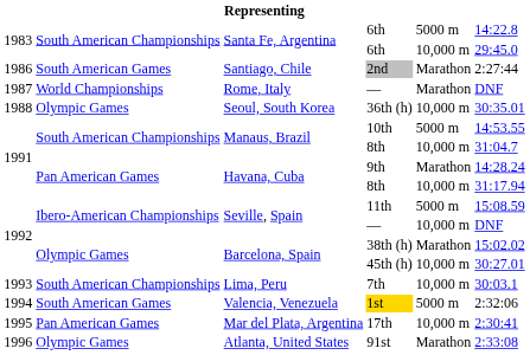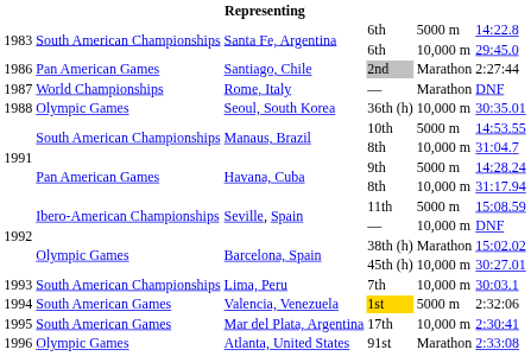2nd | column 2: South American Games -> Pan American Games
9th | column 5: Marathon -> 5000 m
17th | column 2: Pan American Games -> South American Games
